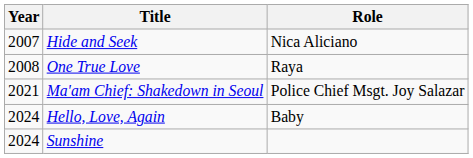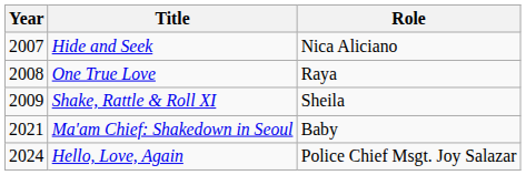+ row: 2009 | Shake, Rattle & Roll XI | Sheila
Ma'am Chief: Shakedown in Seoul | Role: Police Chief Msgt. Joy Salazar -> Baby
Hello, Love, Again | Role: Baby -> Police Chief Msgt. Joy Salazar
- row: 2024 | Sunshine
